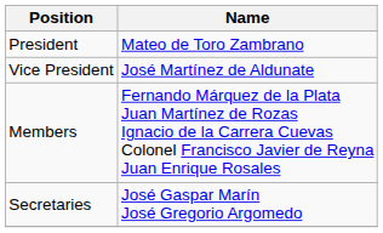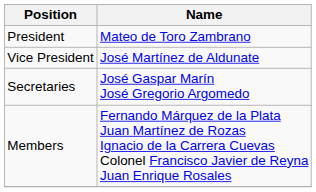rows swapped: Members <-> Secretaries
